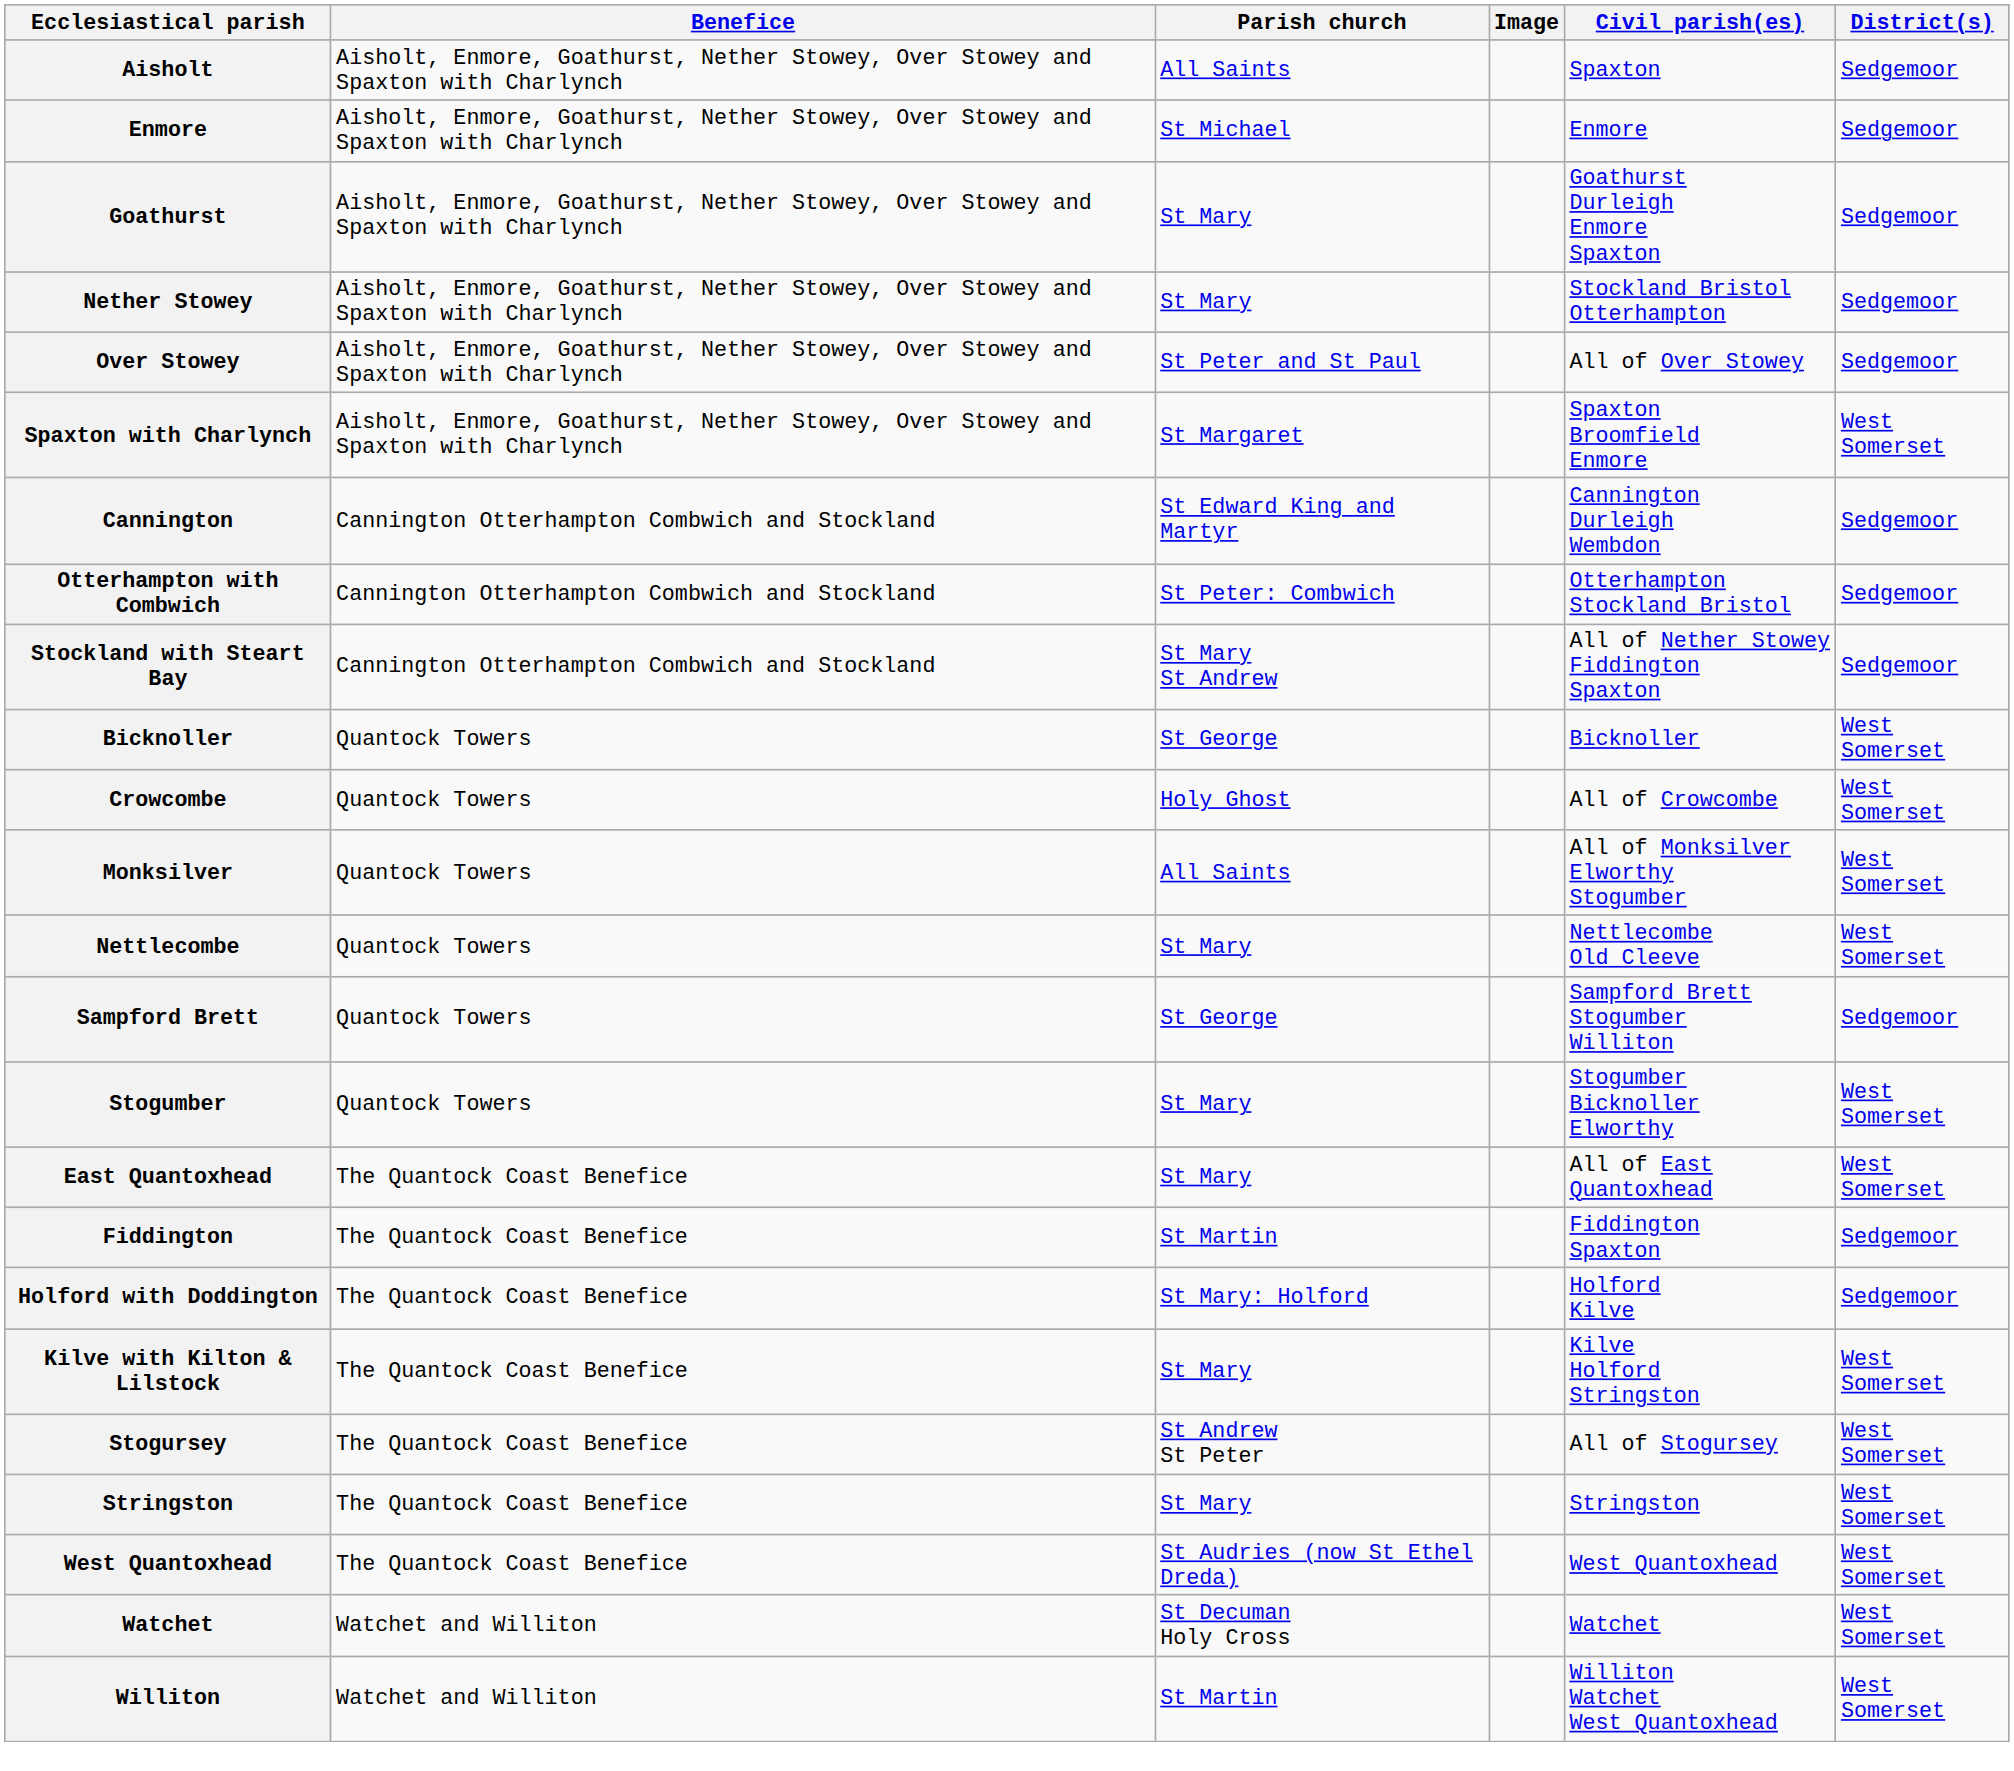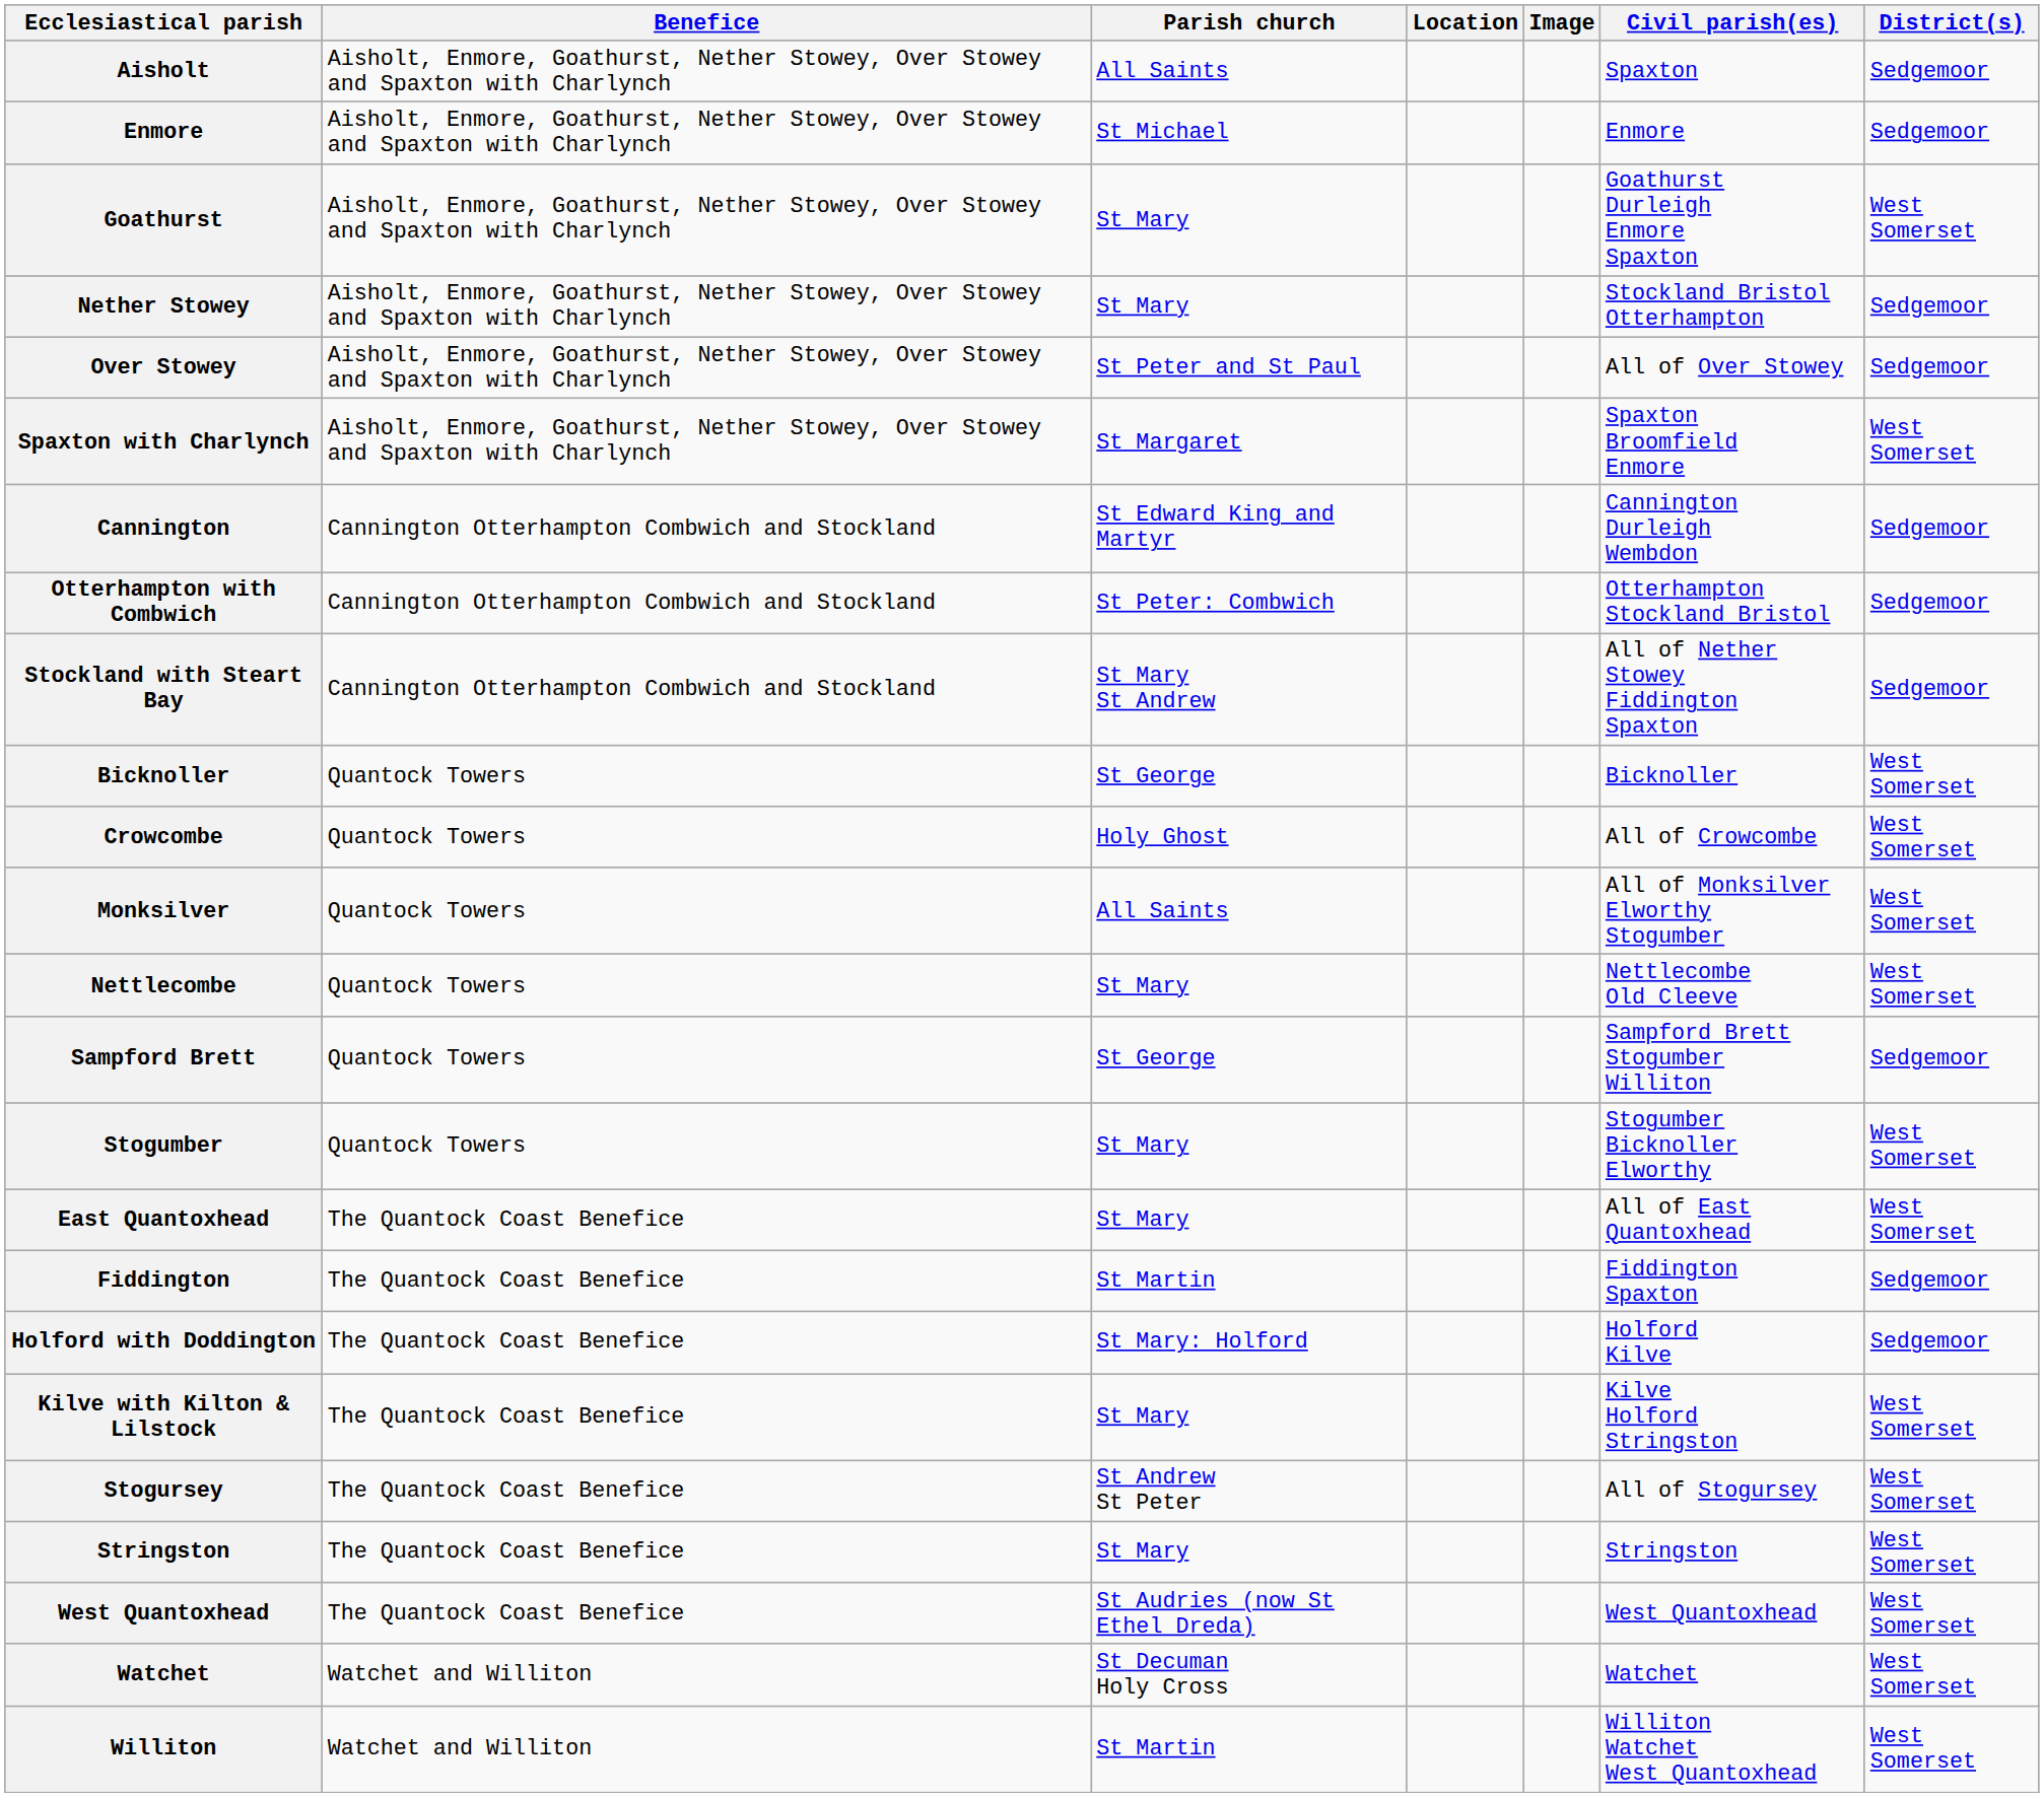+ column: Location
Goathurst | District(s): Sedgemoor -> West Somerset
